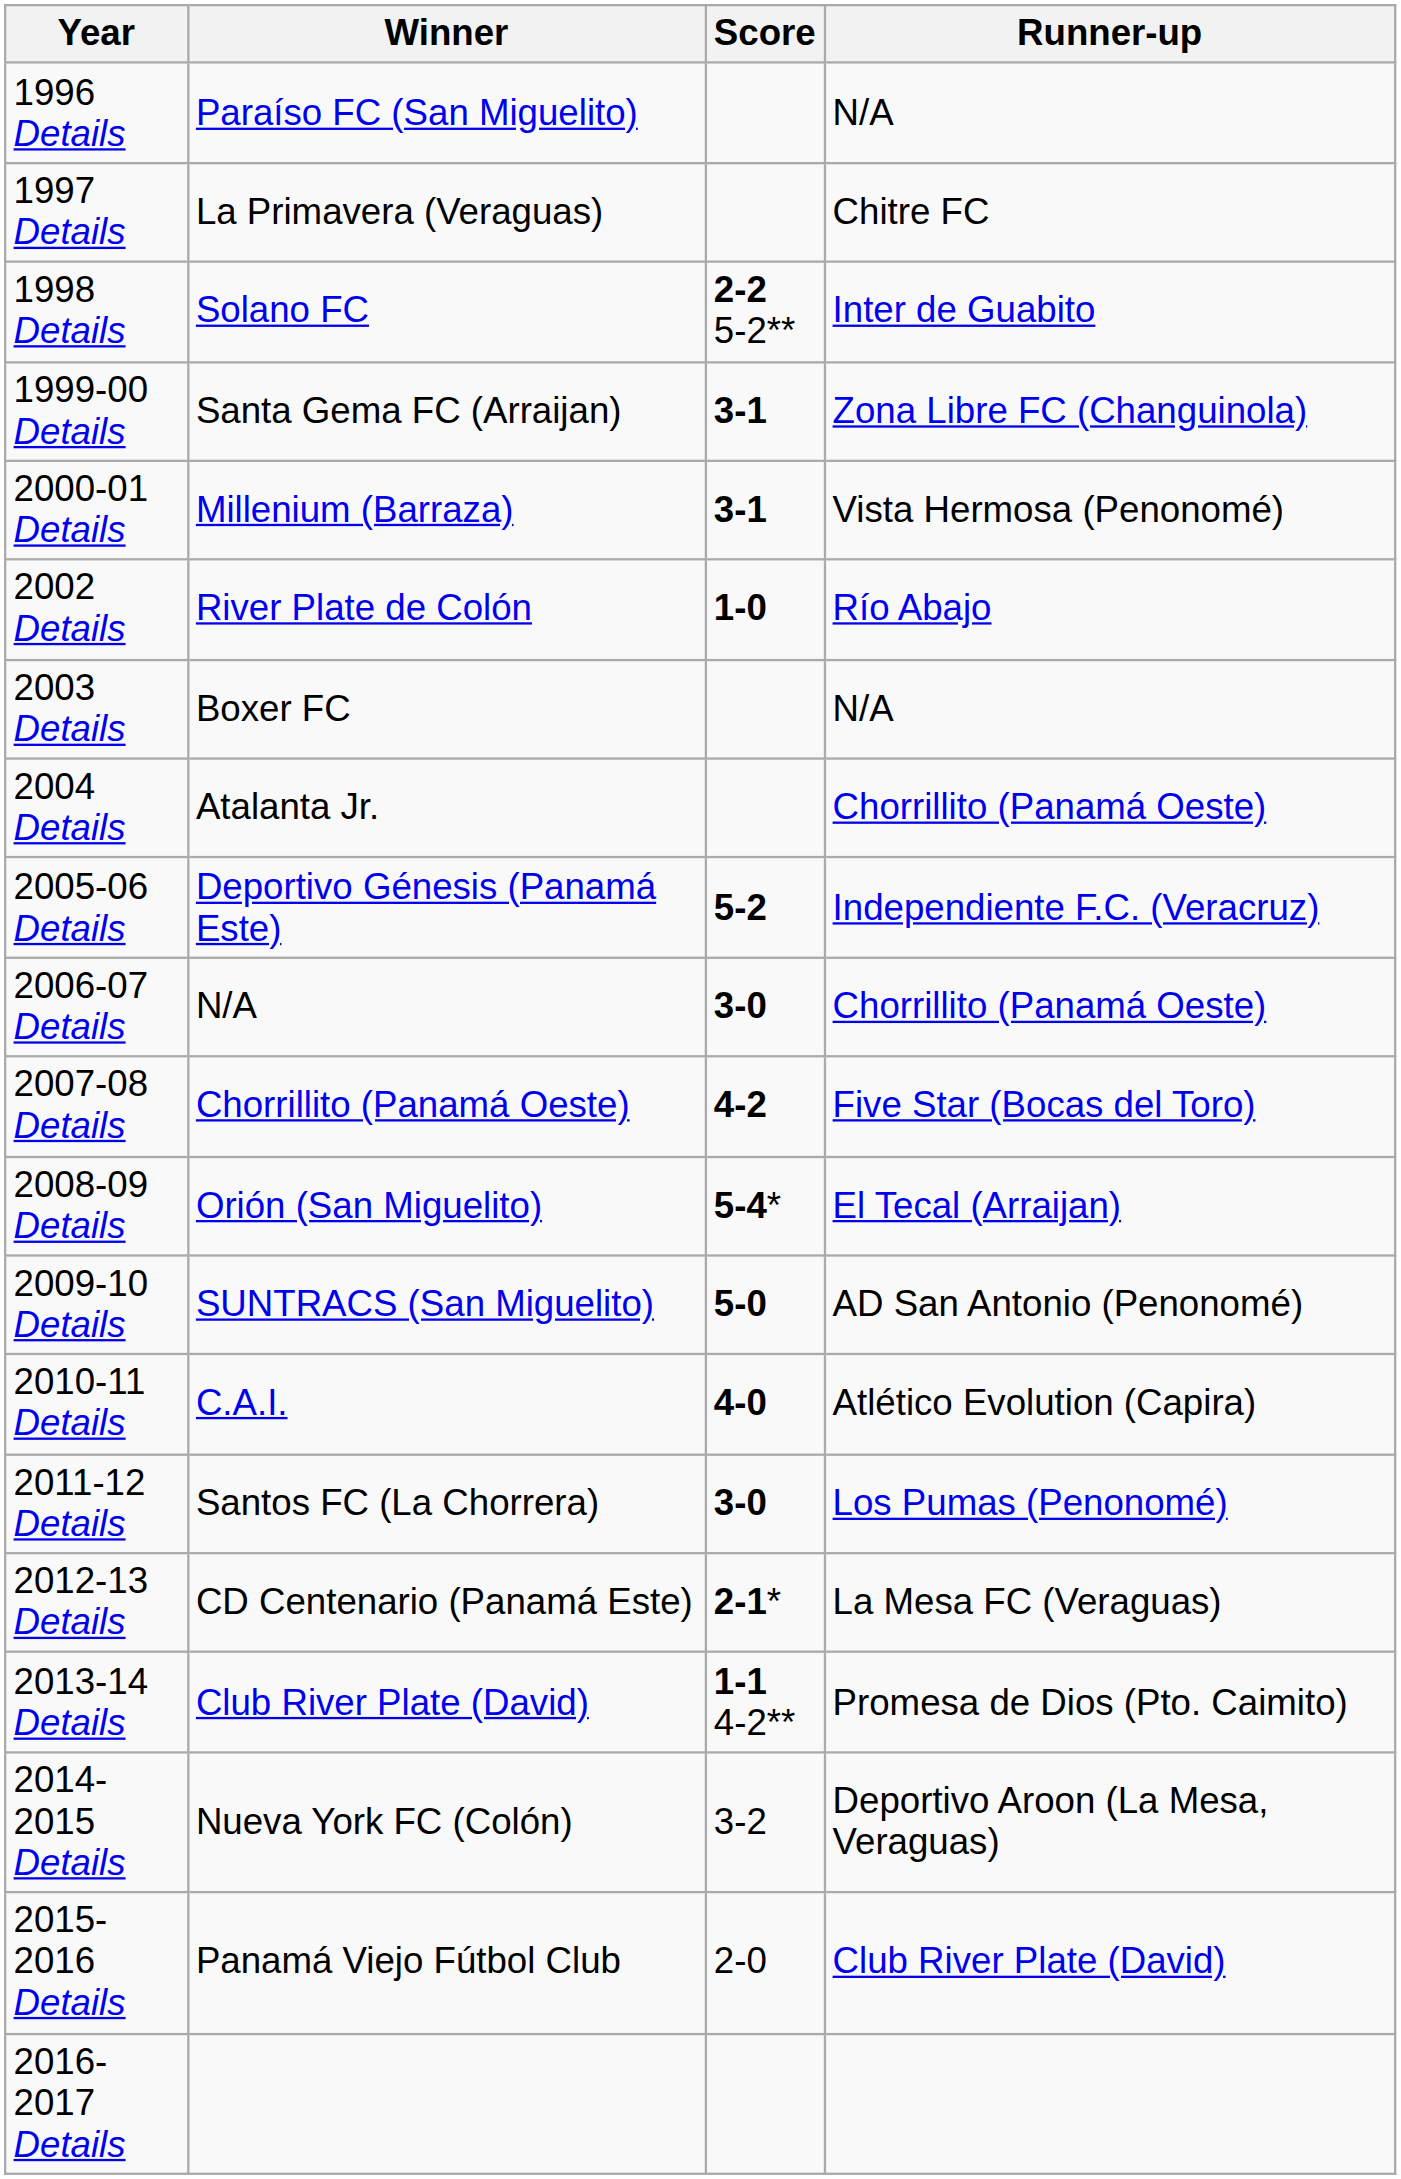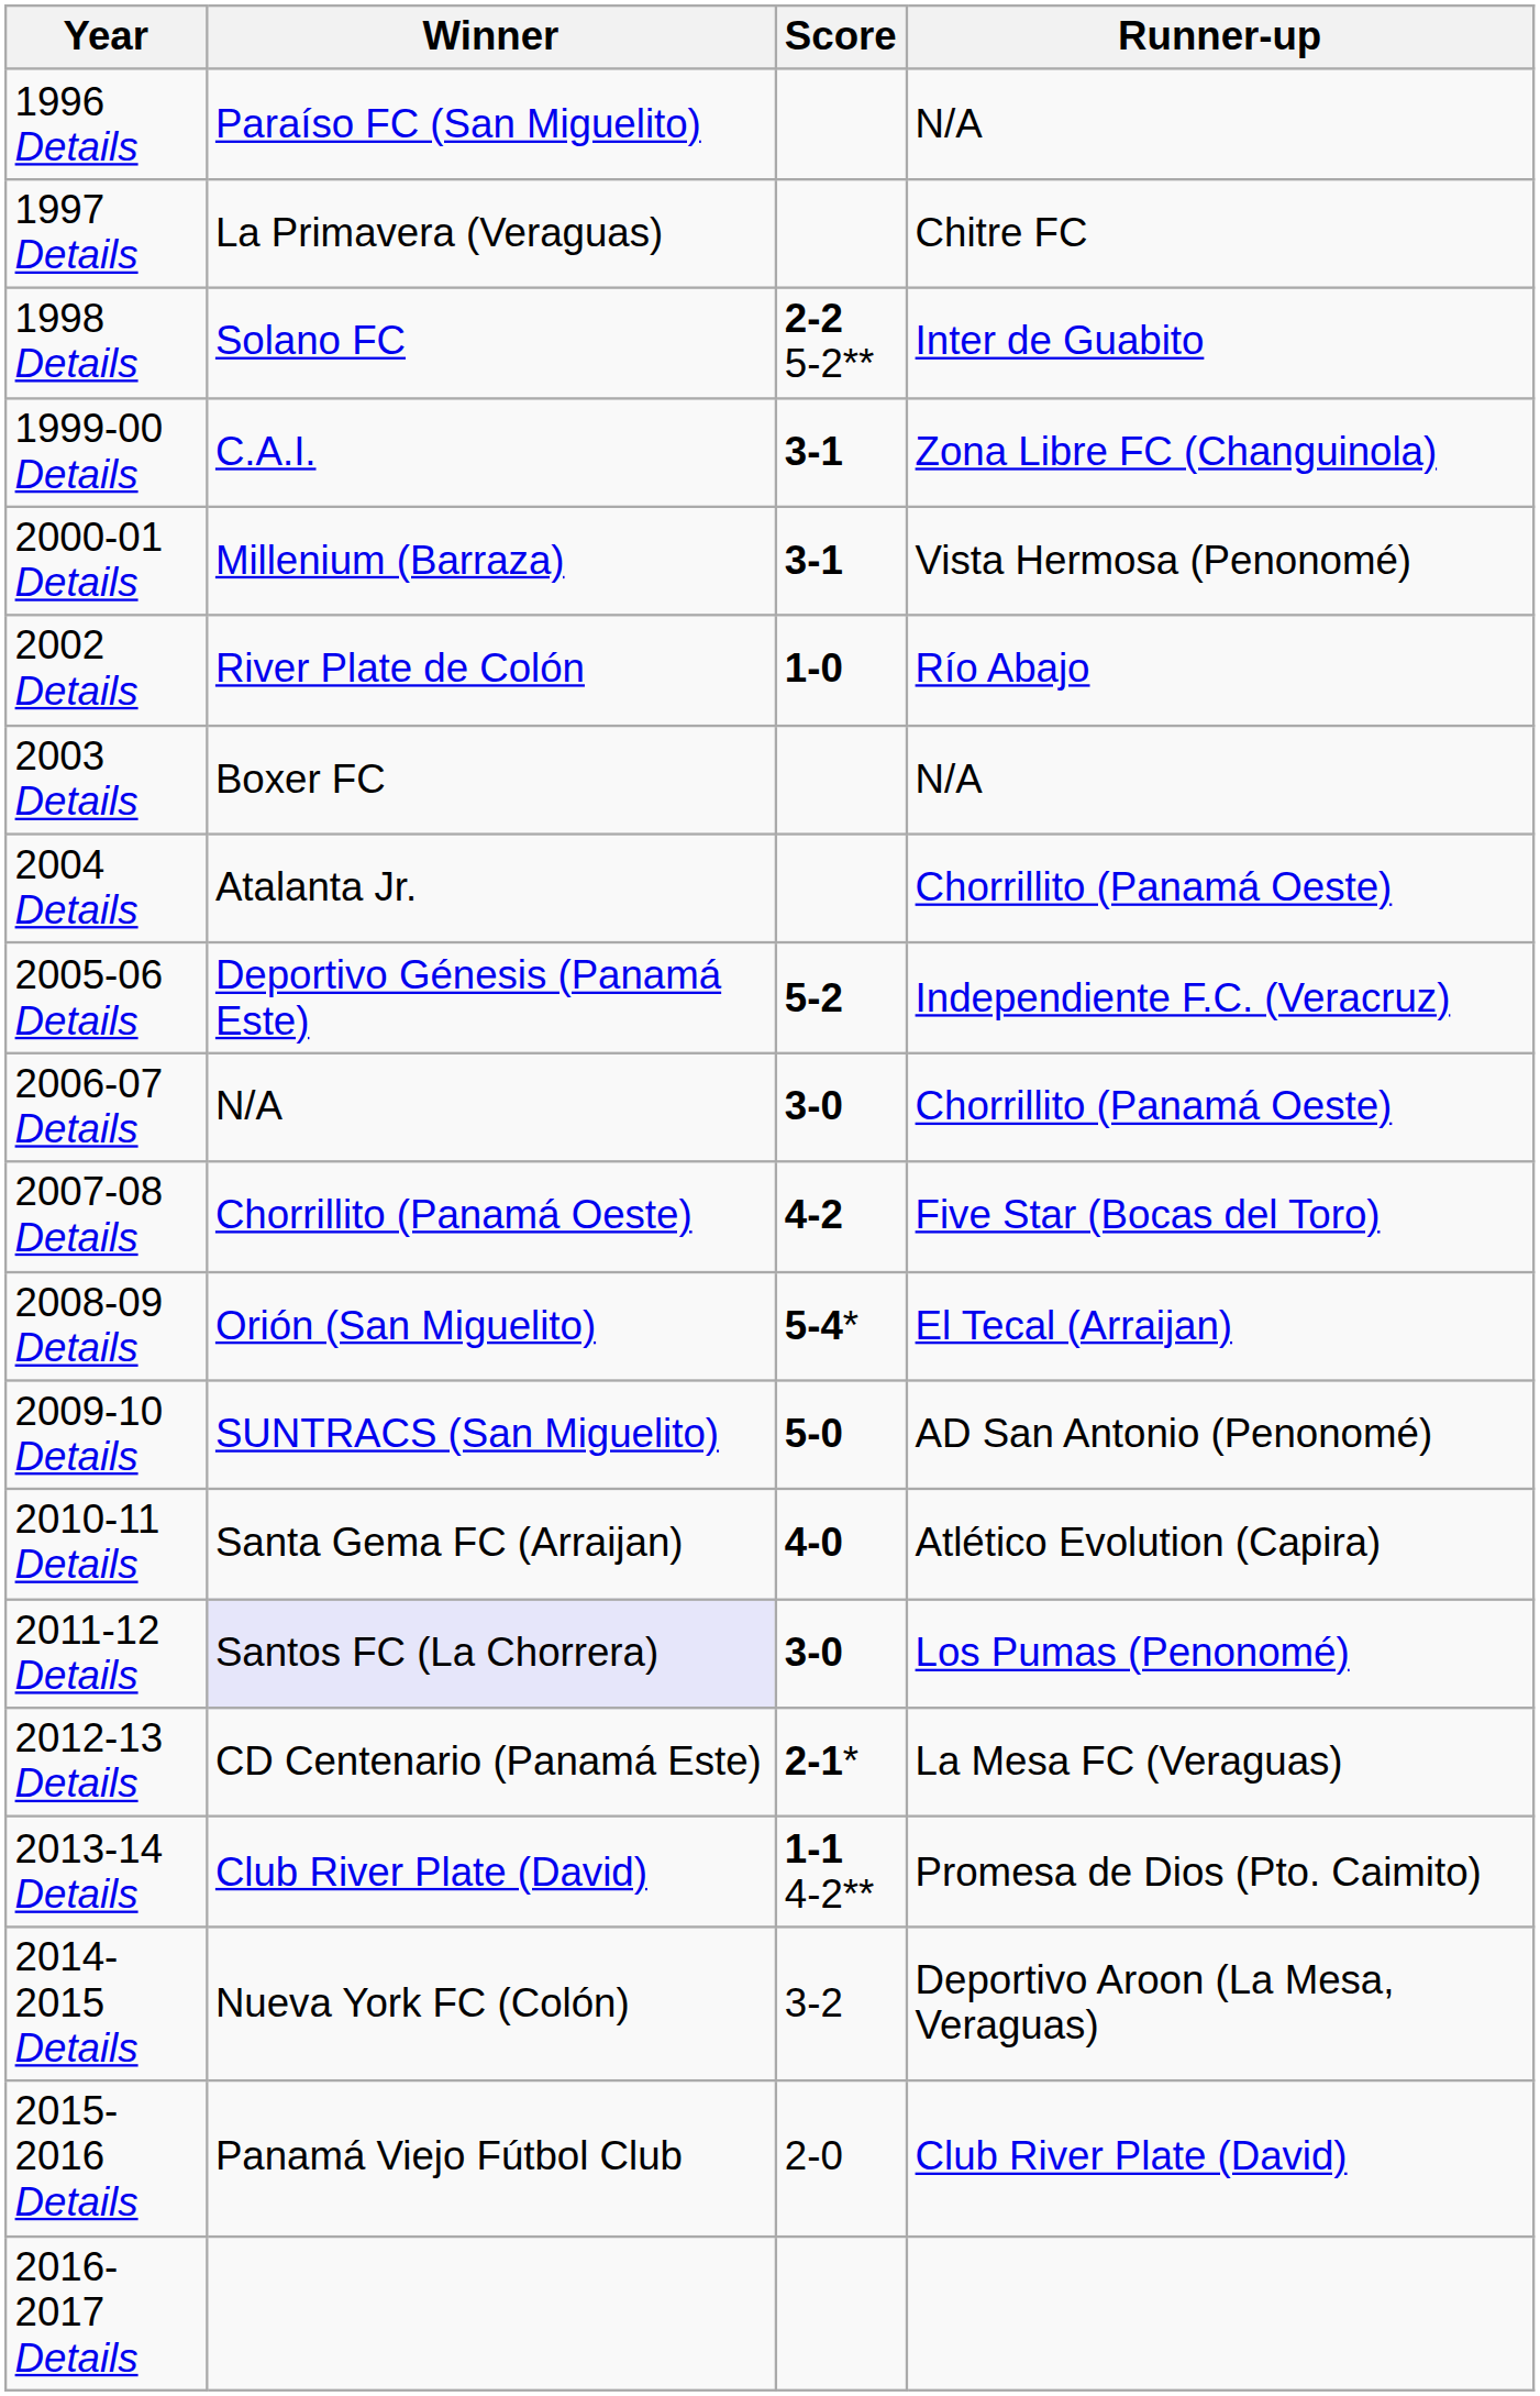1999-00 Details | Winner: Santa Gema FC (Arraijan) -> C.A.I.
2010-11 Details | Winner: C.A.I. -> Santa Gema FC (Arraijan)
2011-12 Details | Winner: no background -> lavender background
